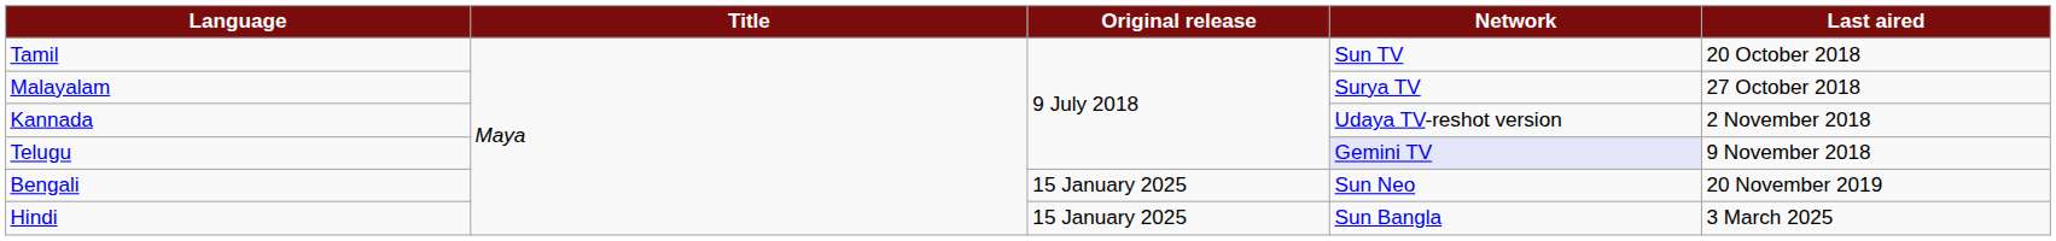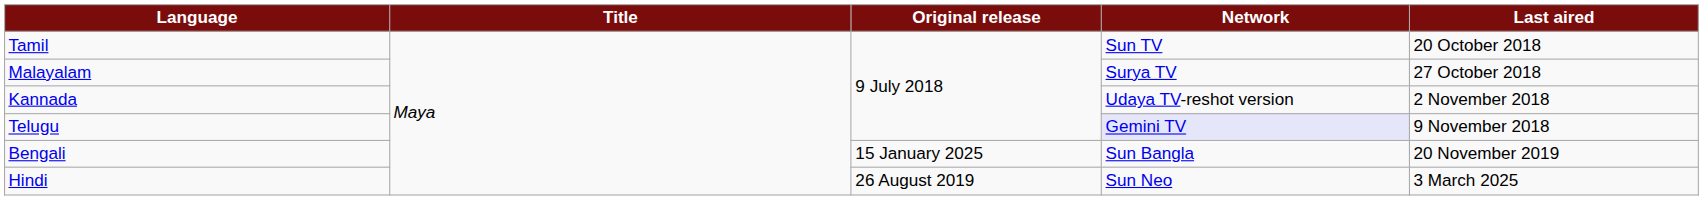Bengali | Network: Sun Neo -> Sun Bangla
Hindi | Original release: 15 January 2025 -> 26 August 2019
Hindi | Network: Sun Bangla -> Sun Neo
